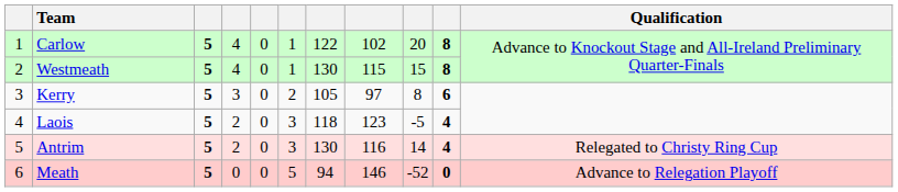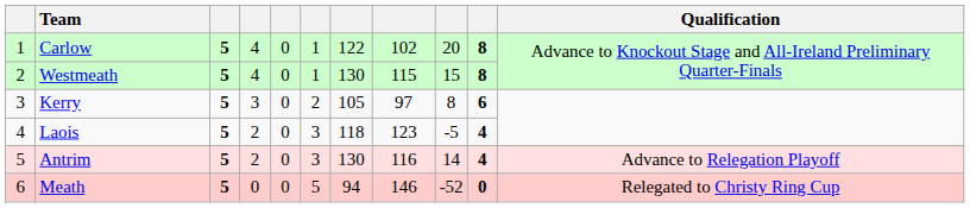Antrim | Qualification: Relegated to Christy Ring Cup -> Advance to Relegation Playoff
Meath | Qualification: Advance to Relegation Playoff -> Relegated to Christy Ring Cup
